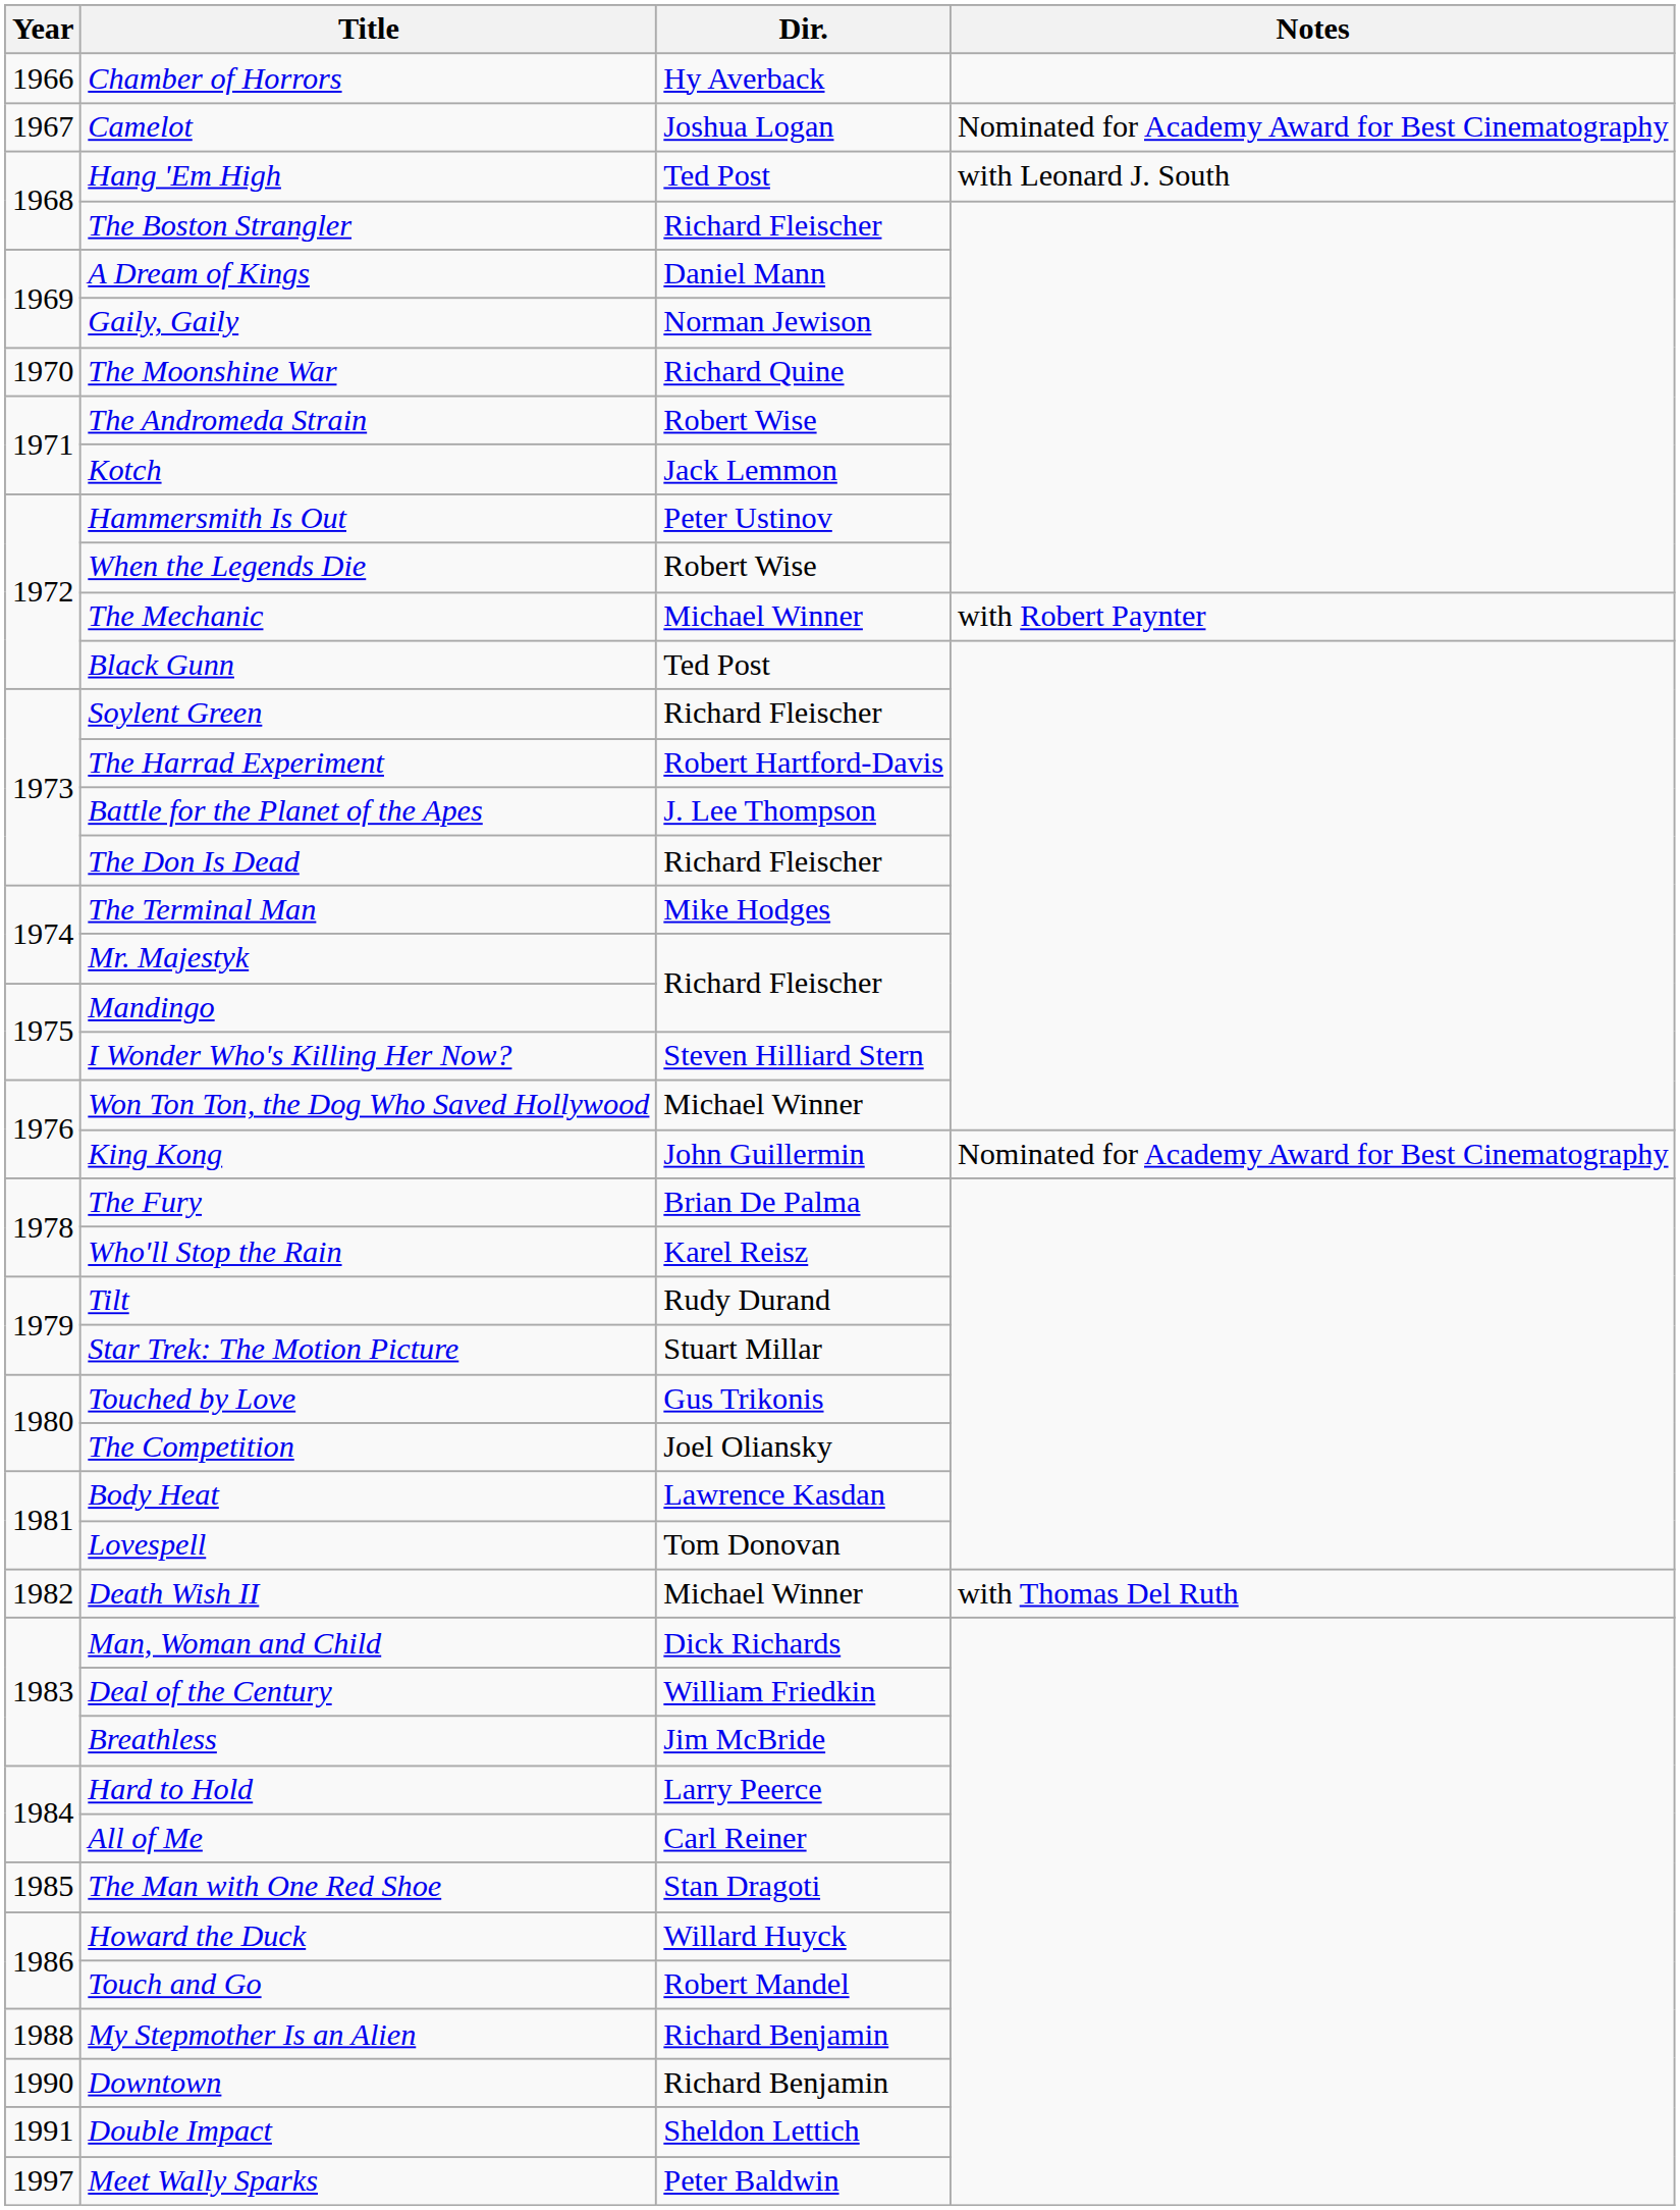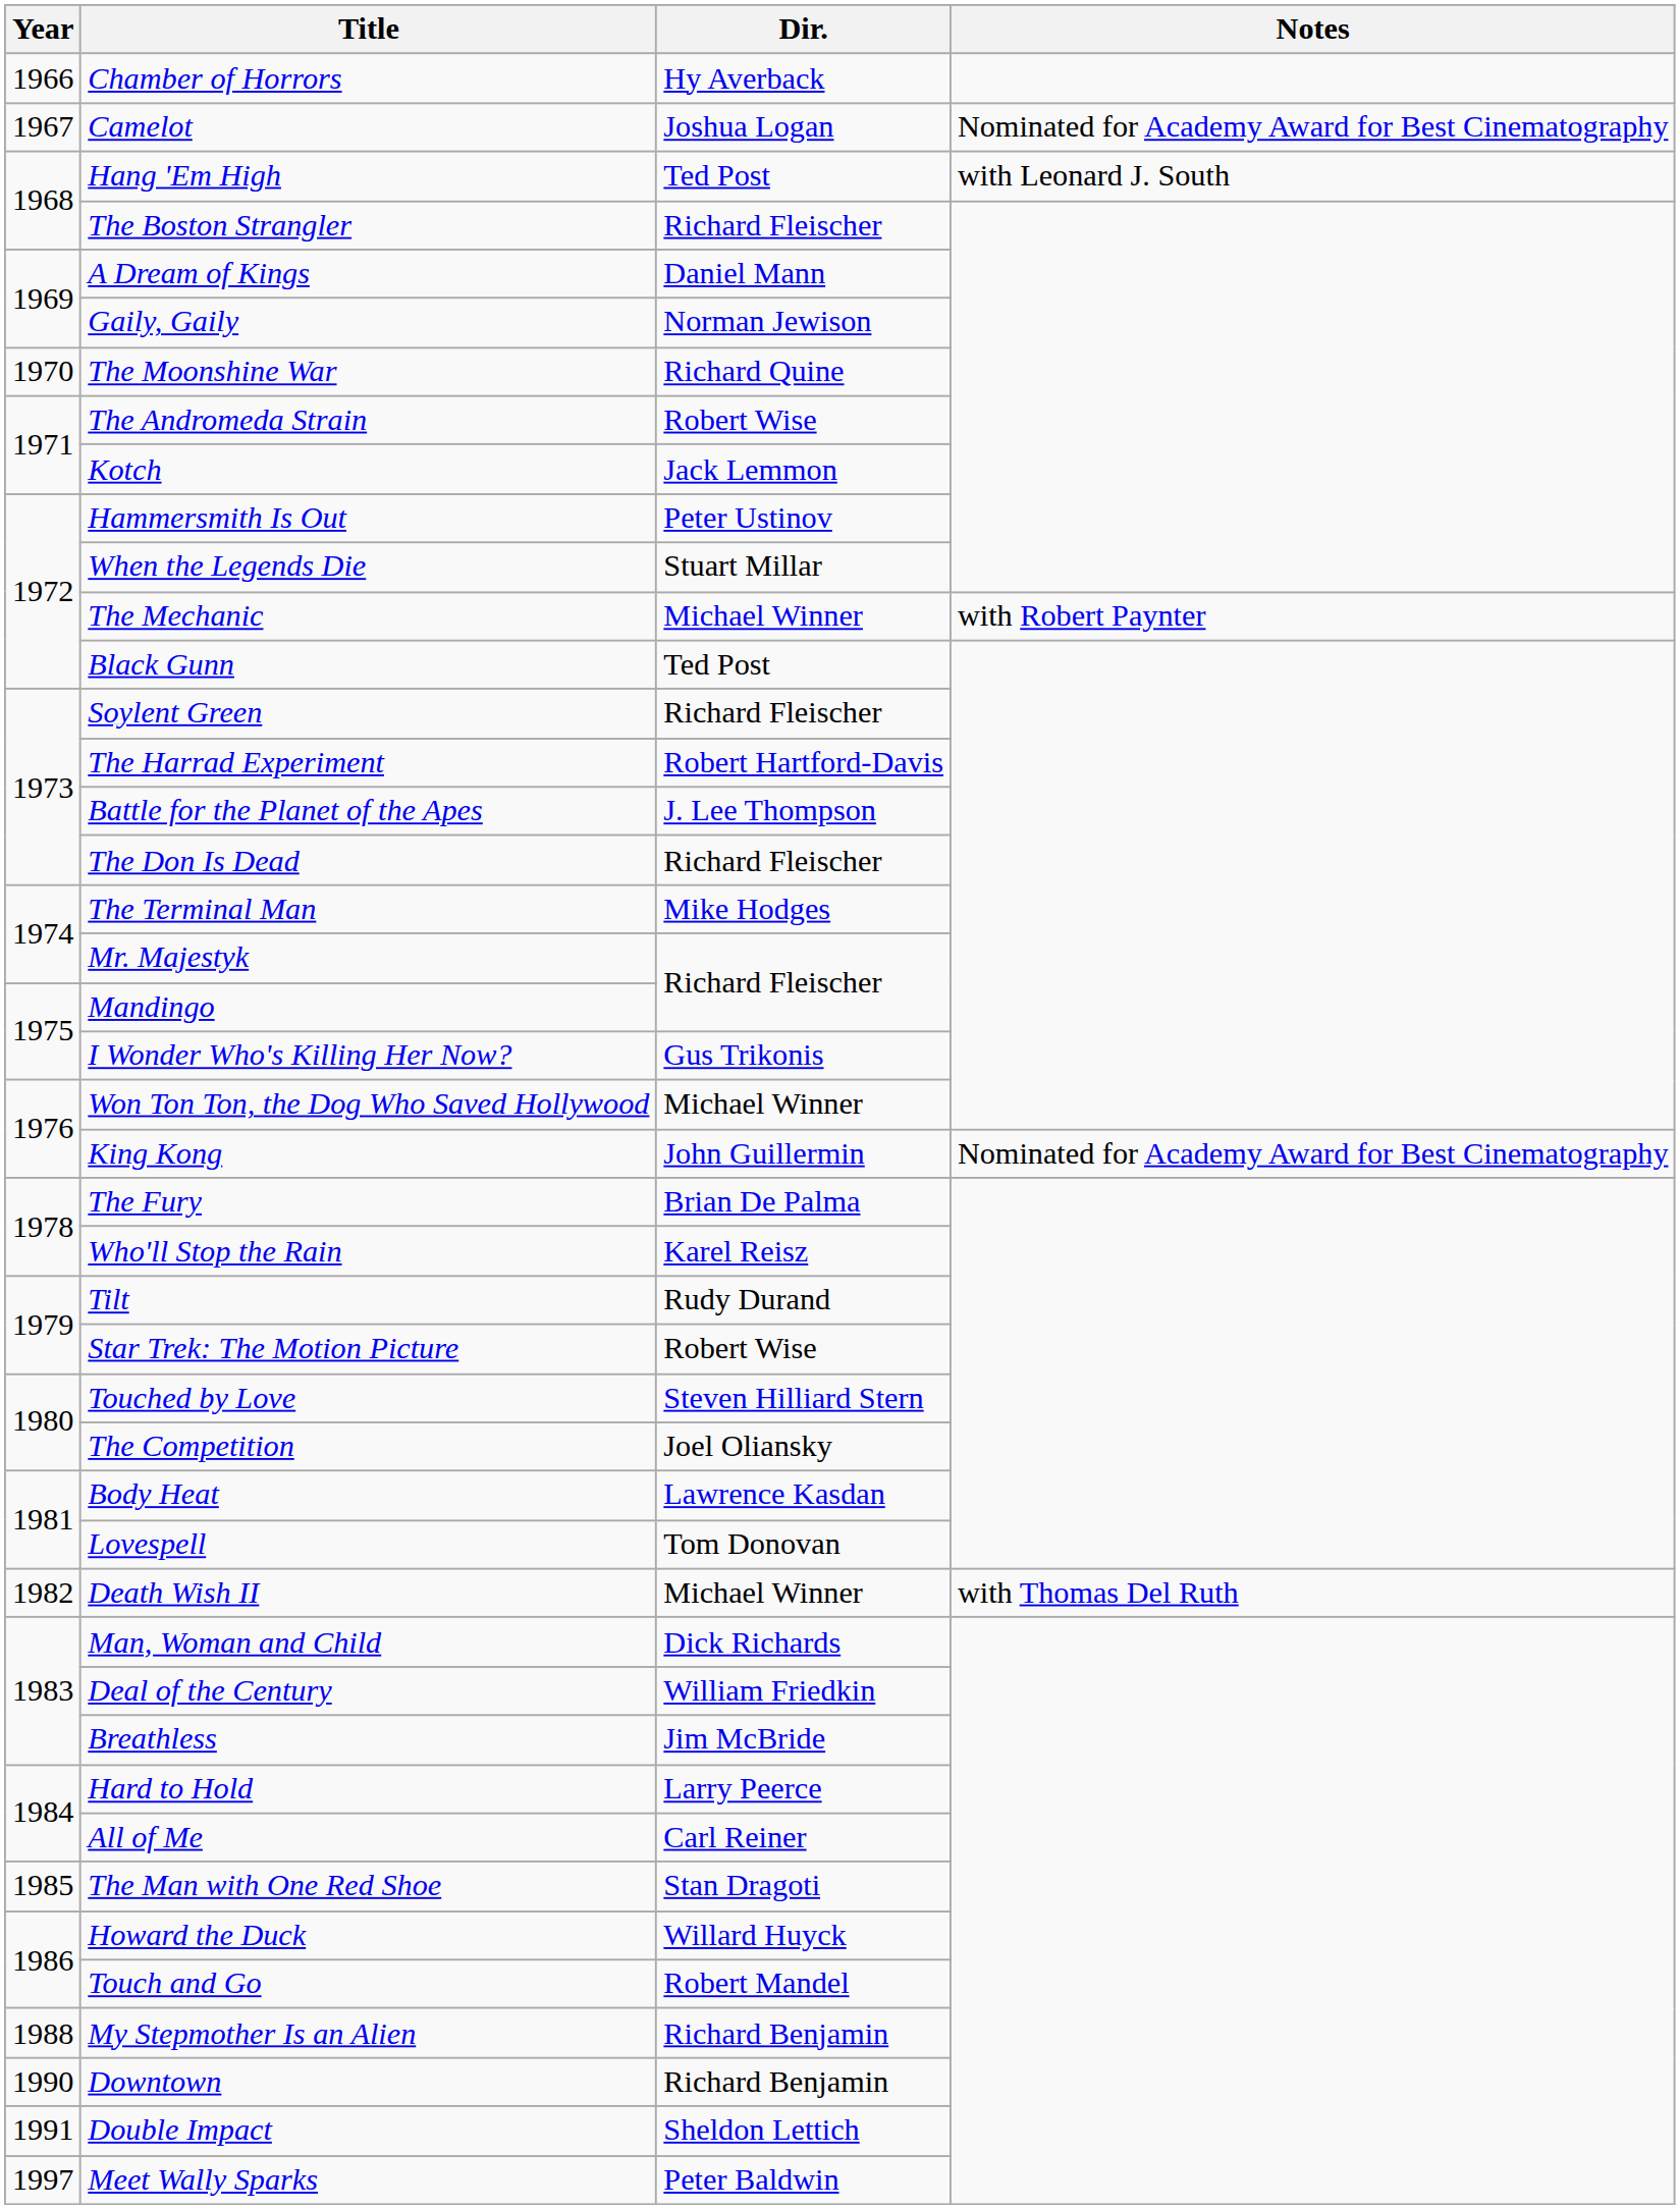When the Legends Die | Dir.: Robert Wise -> Stuart Millar
I Wonder Who's Killing Her Now? | Dir.: Steven Hilliard Stern -> Gus Trikonis
Star Trek: The Motion Picture | Dir.: Stuart Millar -> Robert Wise
Touched by Love | Dir.: Gus Trikonis -> Steven Hilliard Stern
